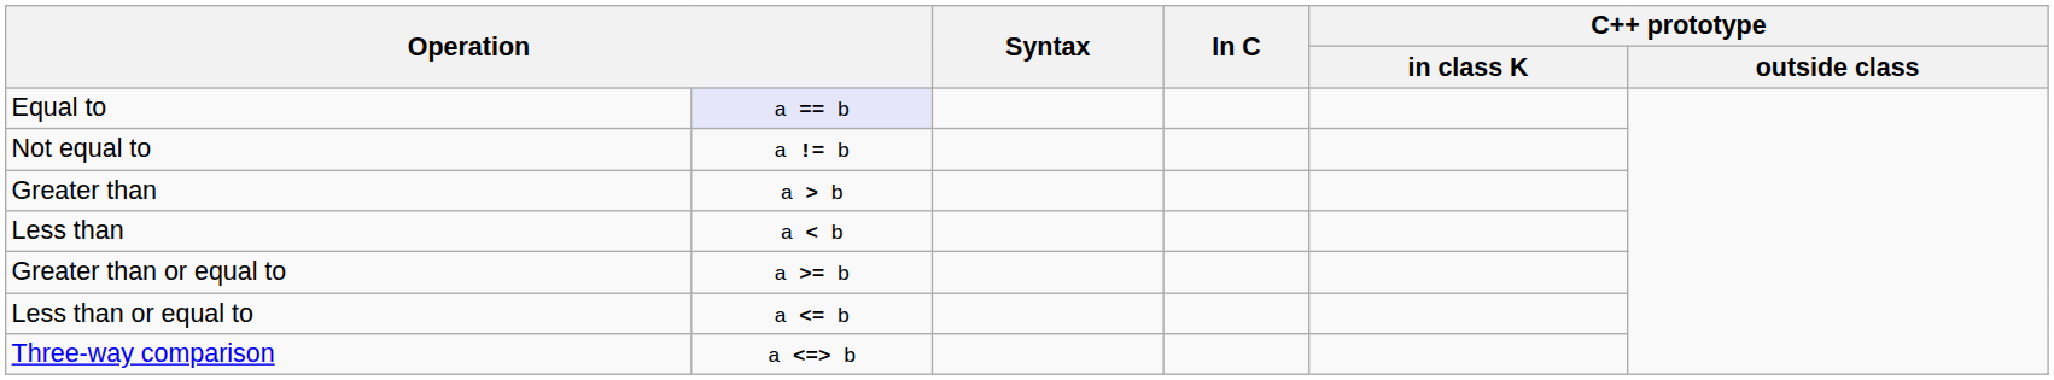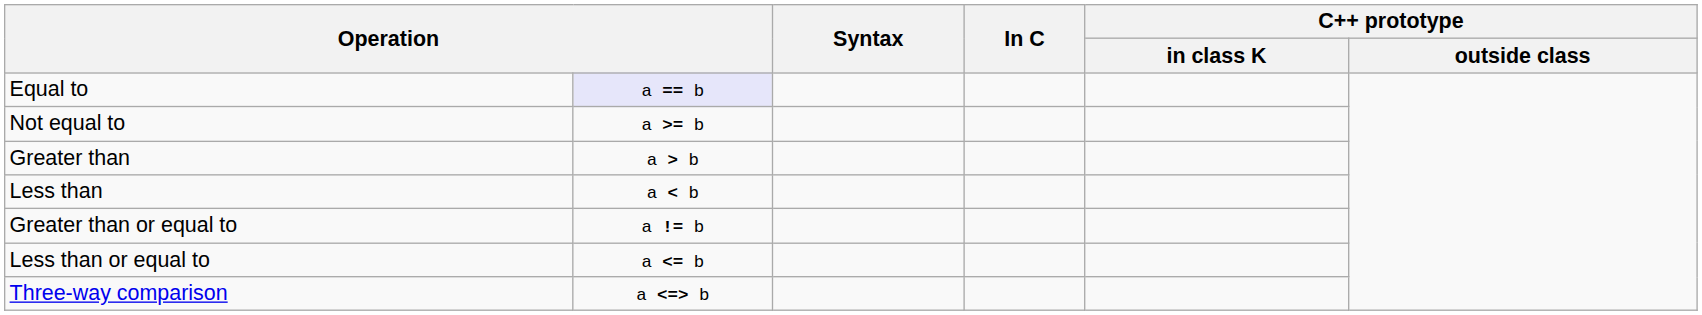Not equal to | column 2: a != b -> a >= b
Greater than or equal to | column 2: a >= b -> a != b
